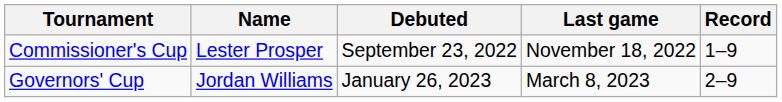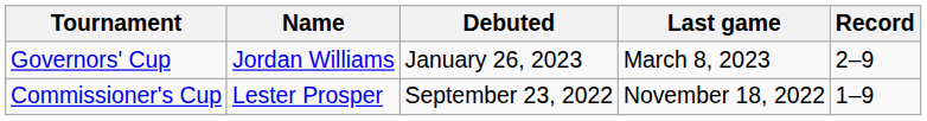rows swapped: Commissioner's Cup <-> Governors' Cup
